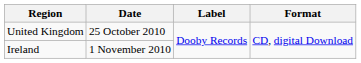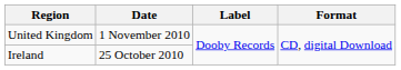United Kingdom | Date: 25 October 2010 -> 1 November 2010
Ireland | Date: 1 November 2010 -> 25 October 2010
